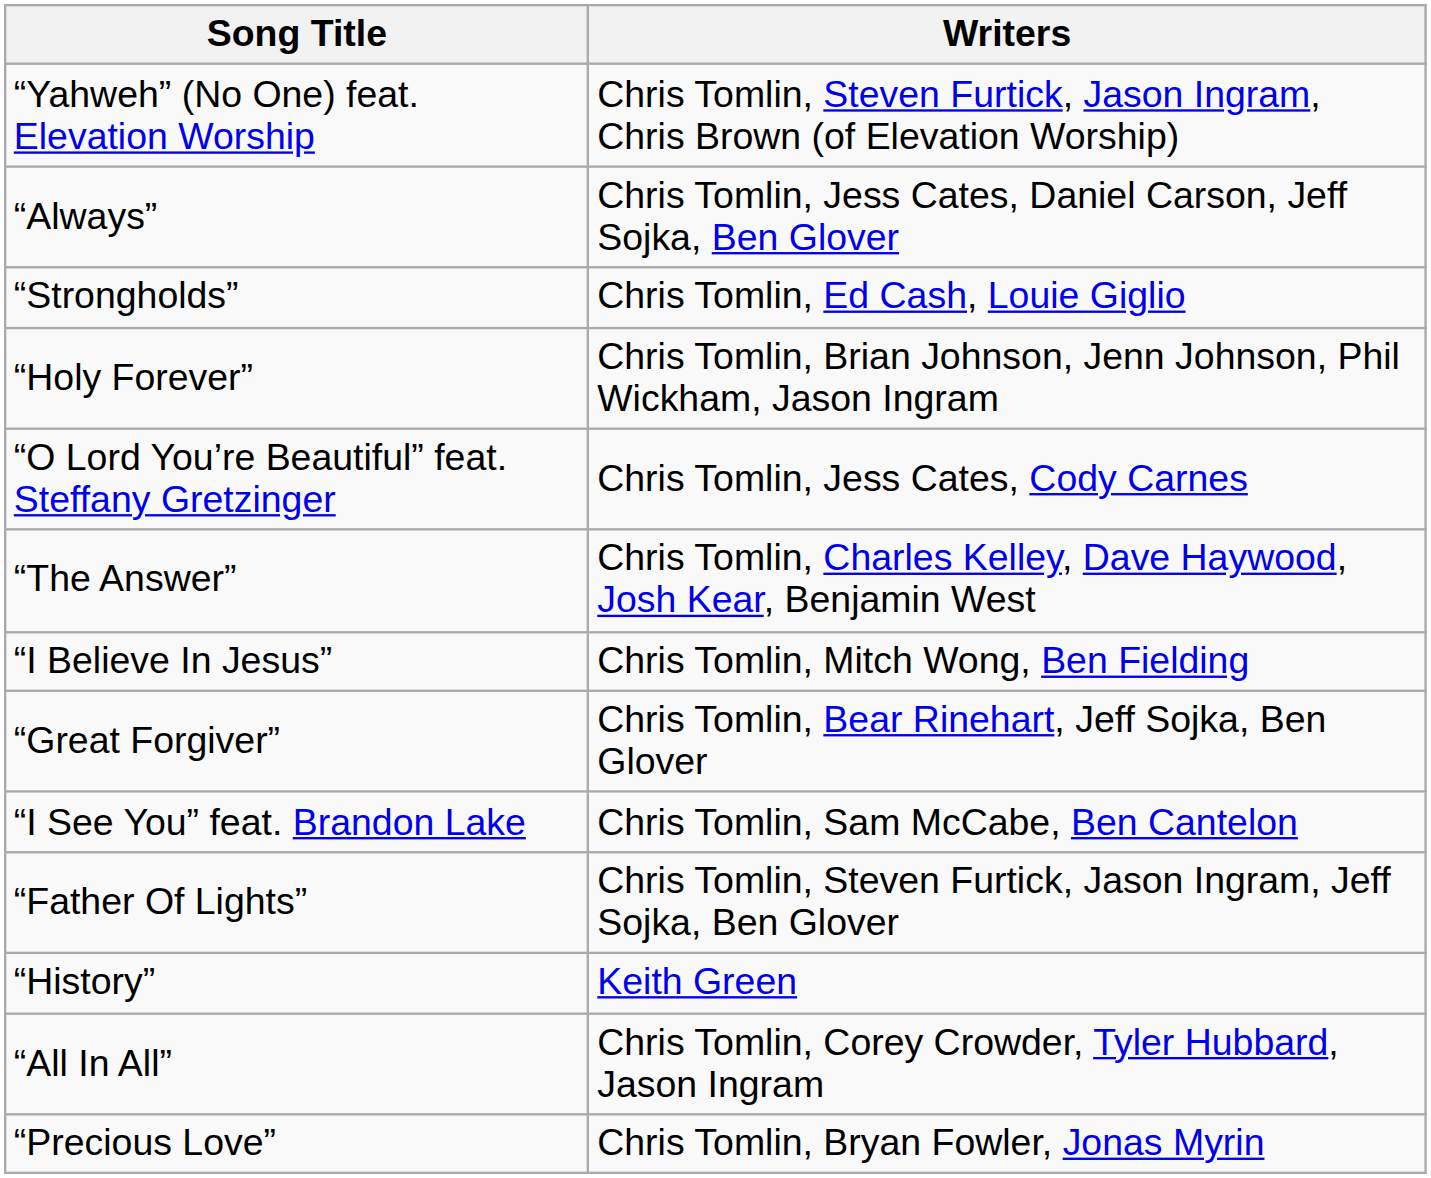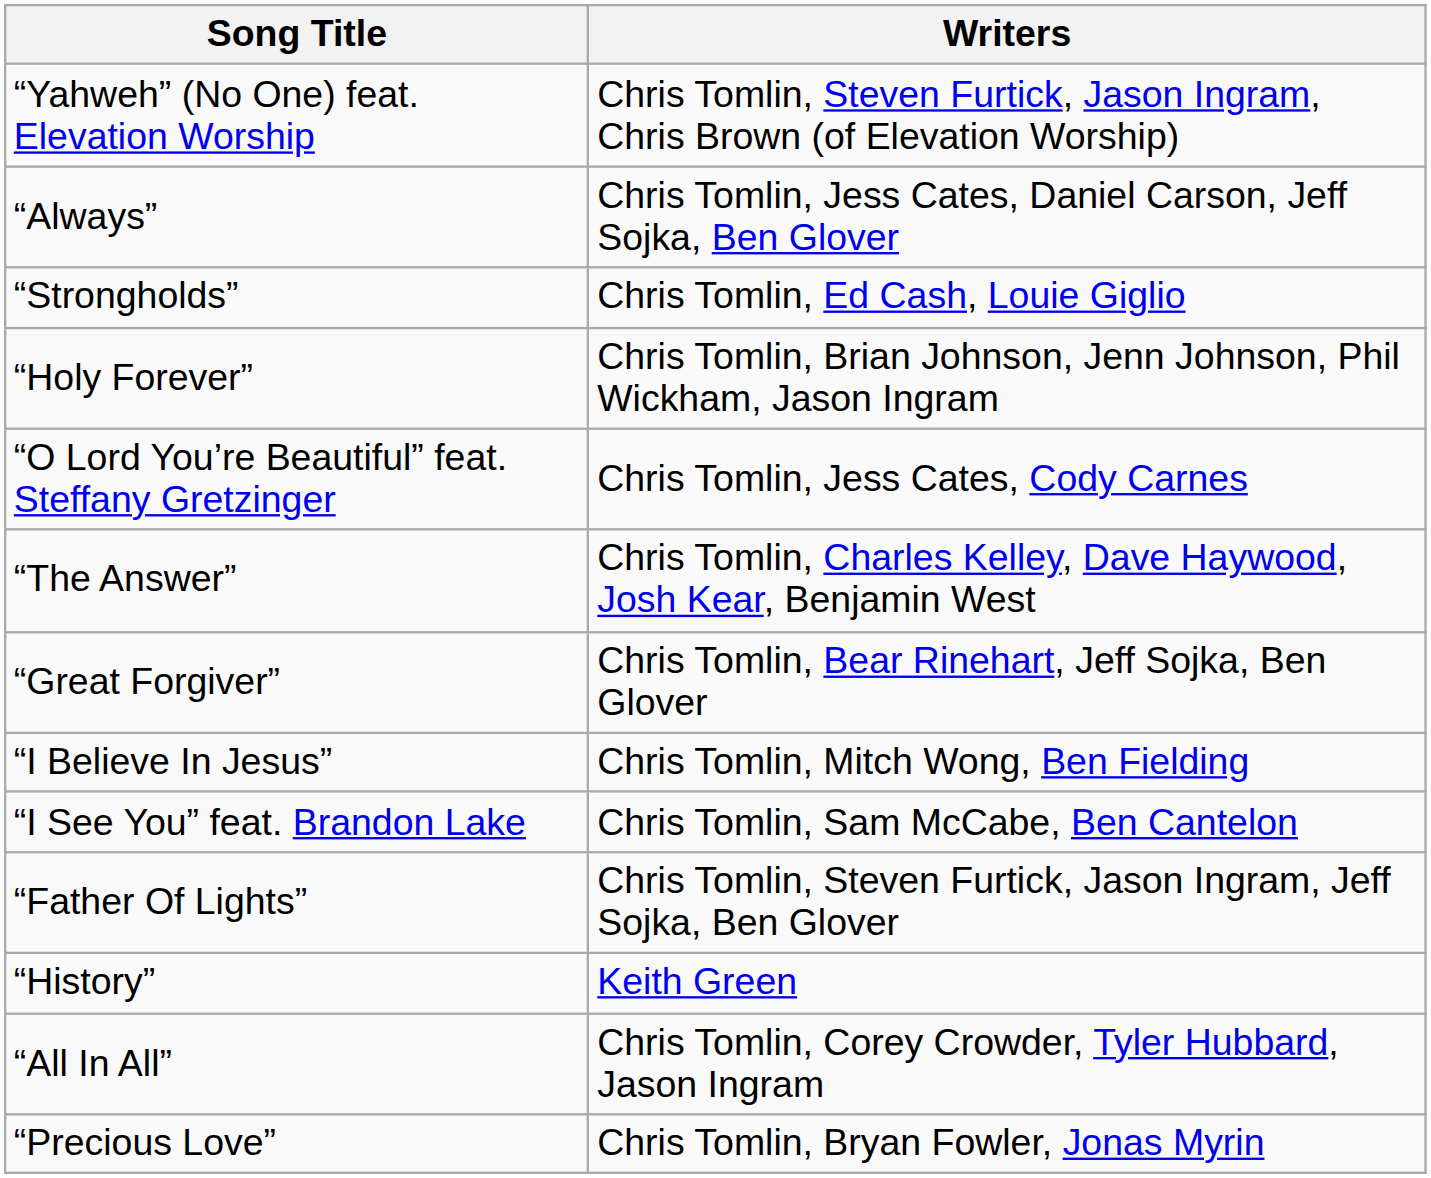rows swapped: “Great Forgiver” <-> “I Believe In Jesus”
